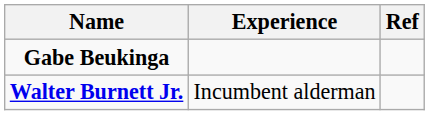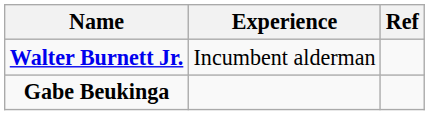rows swapped: Gabe Beukinga <-> Walter Burnett Jr.
